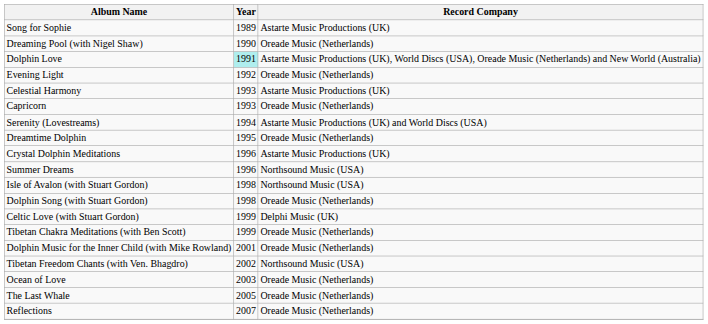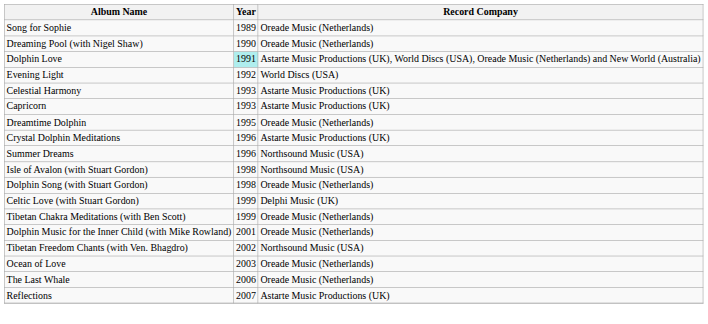Song for Sophie | Record Company: Astarte Music Productions (UK) -> Oreade Music (Netherlands)
Evening Light | Record Company: Oreade Music (Netherlands) -> World Discs (USA)
Capricorn | Record Company: Oreade Music (Netherlands) -> Astarte Music Productions (UK)
- row: Serenity (Lovestreams) | 1994 | Astarte Music Productions (UK) and World Discs (USA)
The Last Whale | Year: 2005 -> 2006
Reflections | Record Company: Oreade Music (Netherlands) -> Astarte Music Productions (UK)
